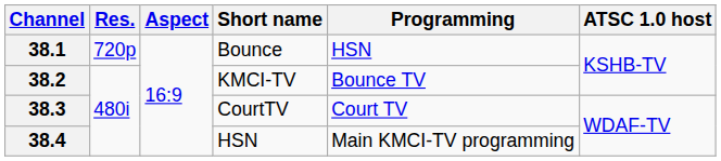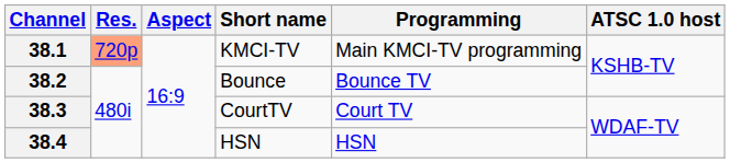38.1 | Res.: no background -> lightsalmon background
38.1 | Short name: Bounce -> KMCI-TV
38.1 | Programming: HSN -> Main KMCI-TV programming
38.2 | Short name: KMCI-TV -> Bounce
38.4 | Programming: Main KMCI-TV programming -> HSN
